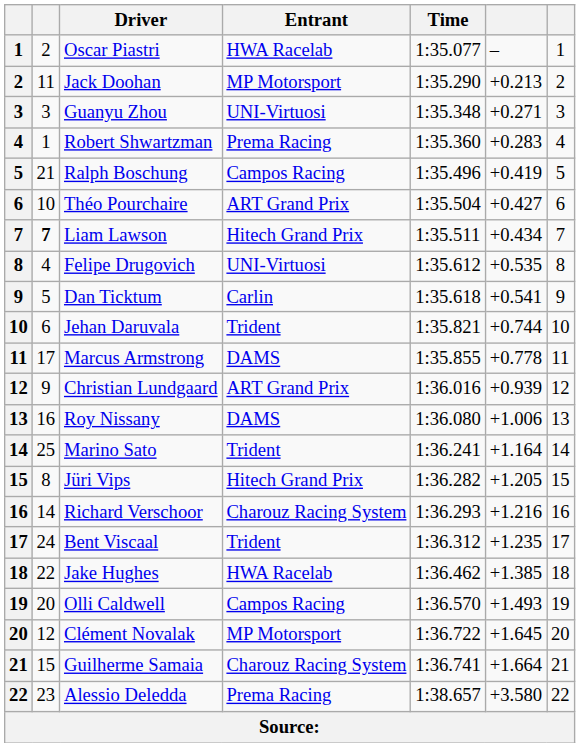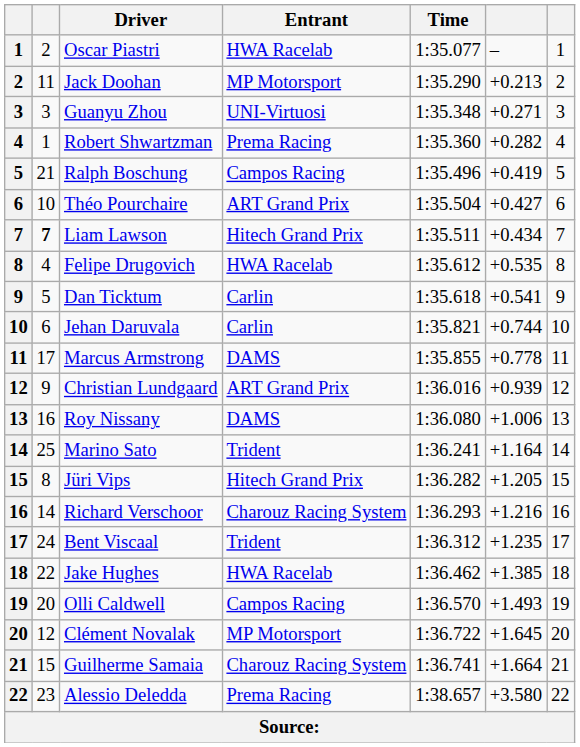Robert Shwartzman | column 6: +0.283 -> +0.282
Felipe Drugovich | Entrant: UNI-Virtuosi -> HWA Racelab
Jehan Daruvala | Entrant: Trident -> Carlin
